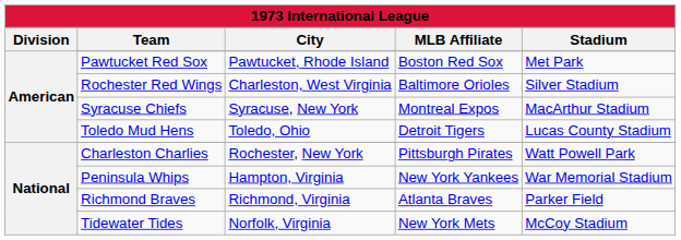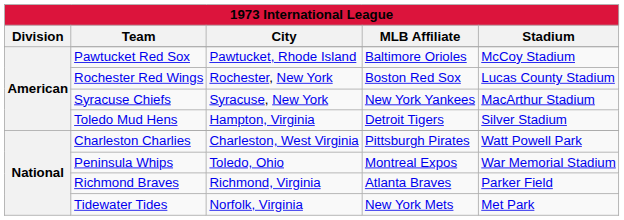Pawtucket Red Sox | MLB Affiliate: Boston Red Sox -> Baltimore Orioles
Pawtucket Red Sox | Stadium: Met Park -> McCoy Stadium
Rochester Red Wings | City: Charleston, West Virginia -> Rochester, New York
Rochester Red Wings | MLB Affiliate: Baltimore Orioles -> Boston Red Sox
Rochester Red Wings | Stadium: Silver Stadium -> Lucas County Stadium
Syracuse Chiefs | MLB Affiliate: Montreal Expos -> New York Yankees
Toledo Mud Hens | City: Toledo, Ohio -> Hampton, Virginia
Toledo Mud Hens | Stadium: Lucas County Stadium -> Silver Stadium
Charleston Charlies | City: Rochester, New York -> Charleston, West Virginia
Peninsula Whips | City: Hampton, Virginia -> Toledo, Ohio
Peninsula Whips | MLB Affiliate: New York Yankees -> Montreal Expos
Tidewater Tides | Stadium: McCoy Stadium -> Met Park
